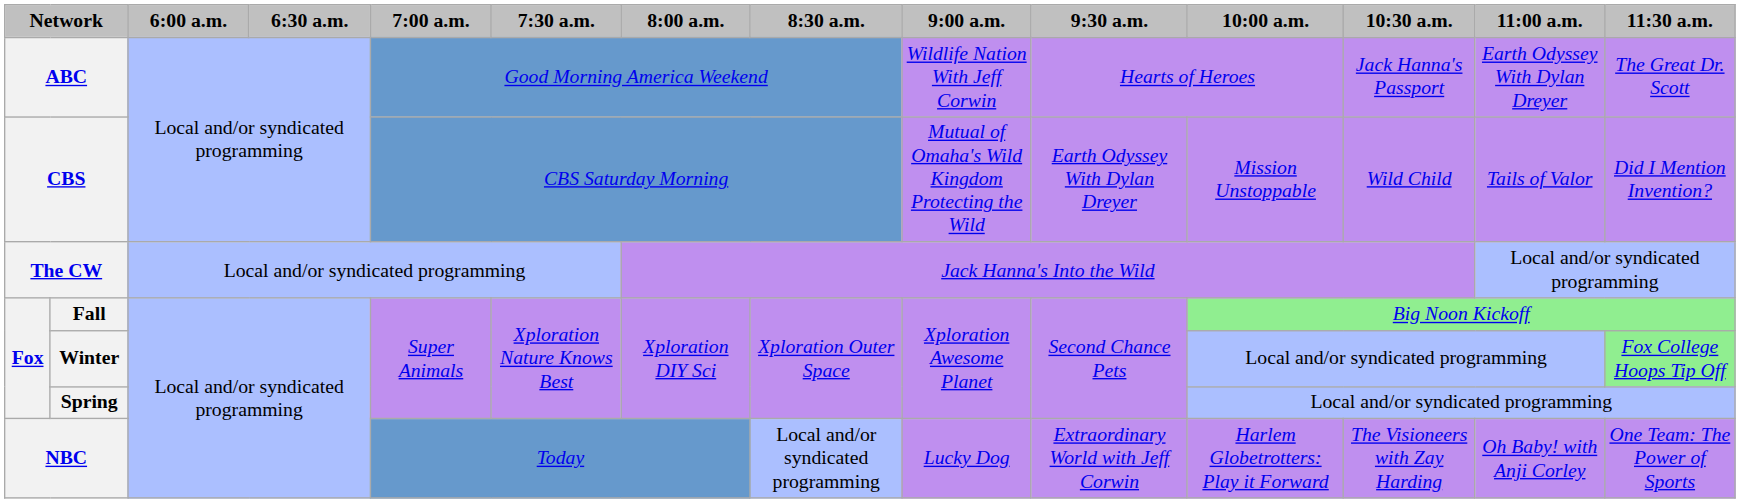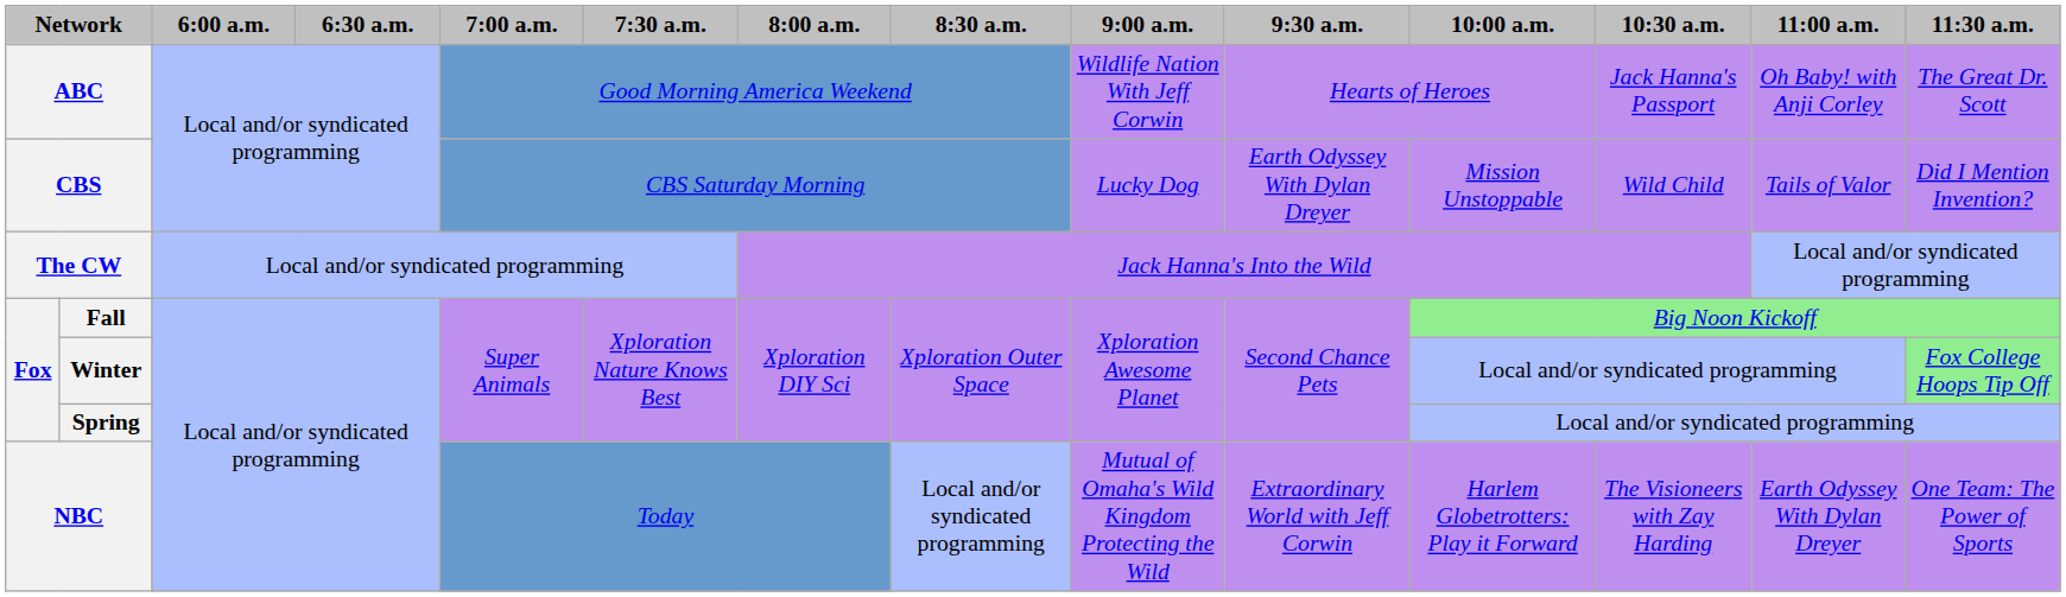ABC | 11:00 a.m.: Earth Odyssey With Dylan Dreyer -> Oh Baby! with Anji Corley
CBS | 9:00 a.m.: Mutual of Omaha's Wild Kingdom Protecting the Wild -> Lucky Dog
NBC | 9:00 a.m.: Lucky Dog -> Mutual of Omaha's Wild Kingdom Protecting the Wild
NBC | 11:00 a.m.: Oh Baby! with Anji Corley -> Earth Odyssey With Dylan Dreyer
